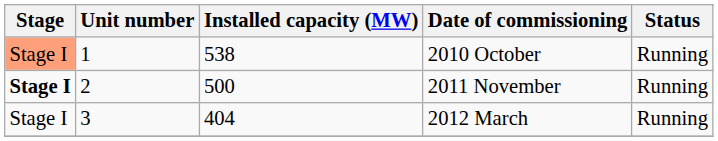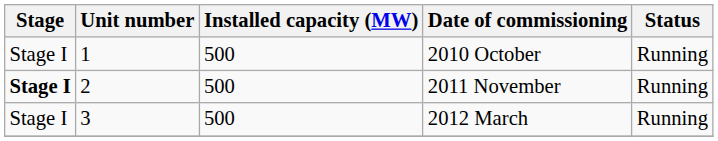2010 October | Stage: lightsalmon background -> no background
2010 October | Installed capacity (MW): 538 -> 500
2012 March | Installed capacity (MW): 404 -> 500
